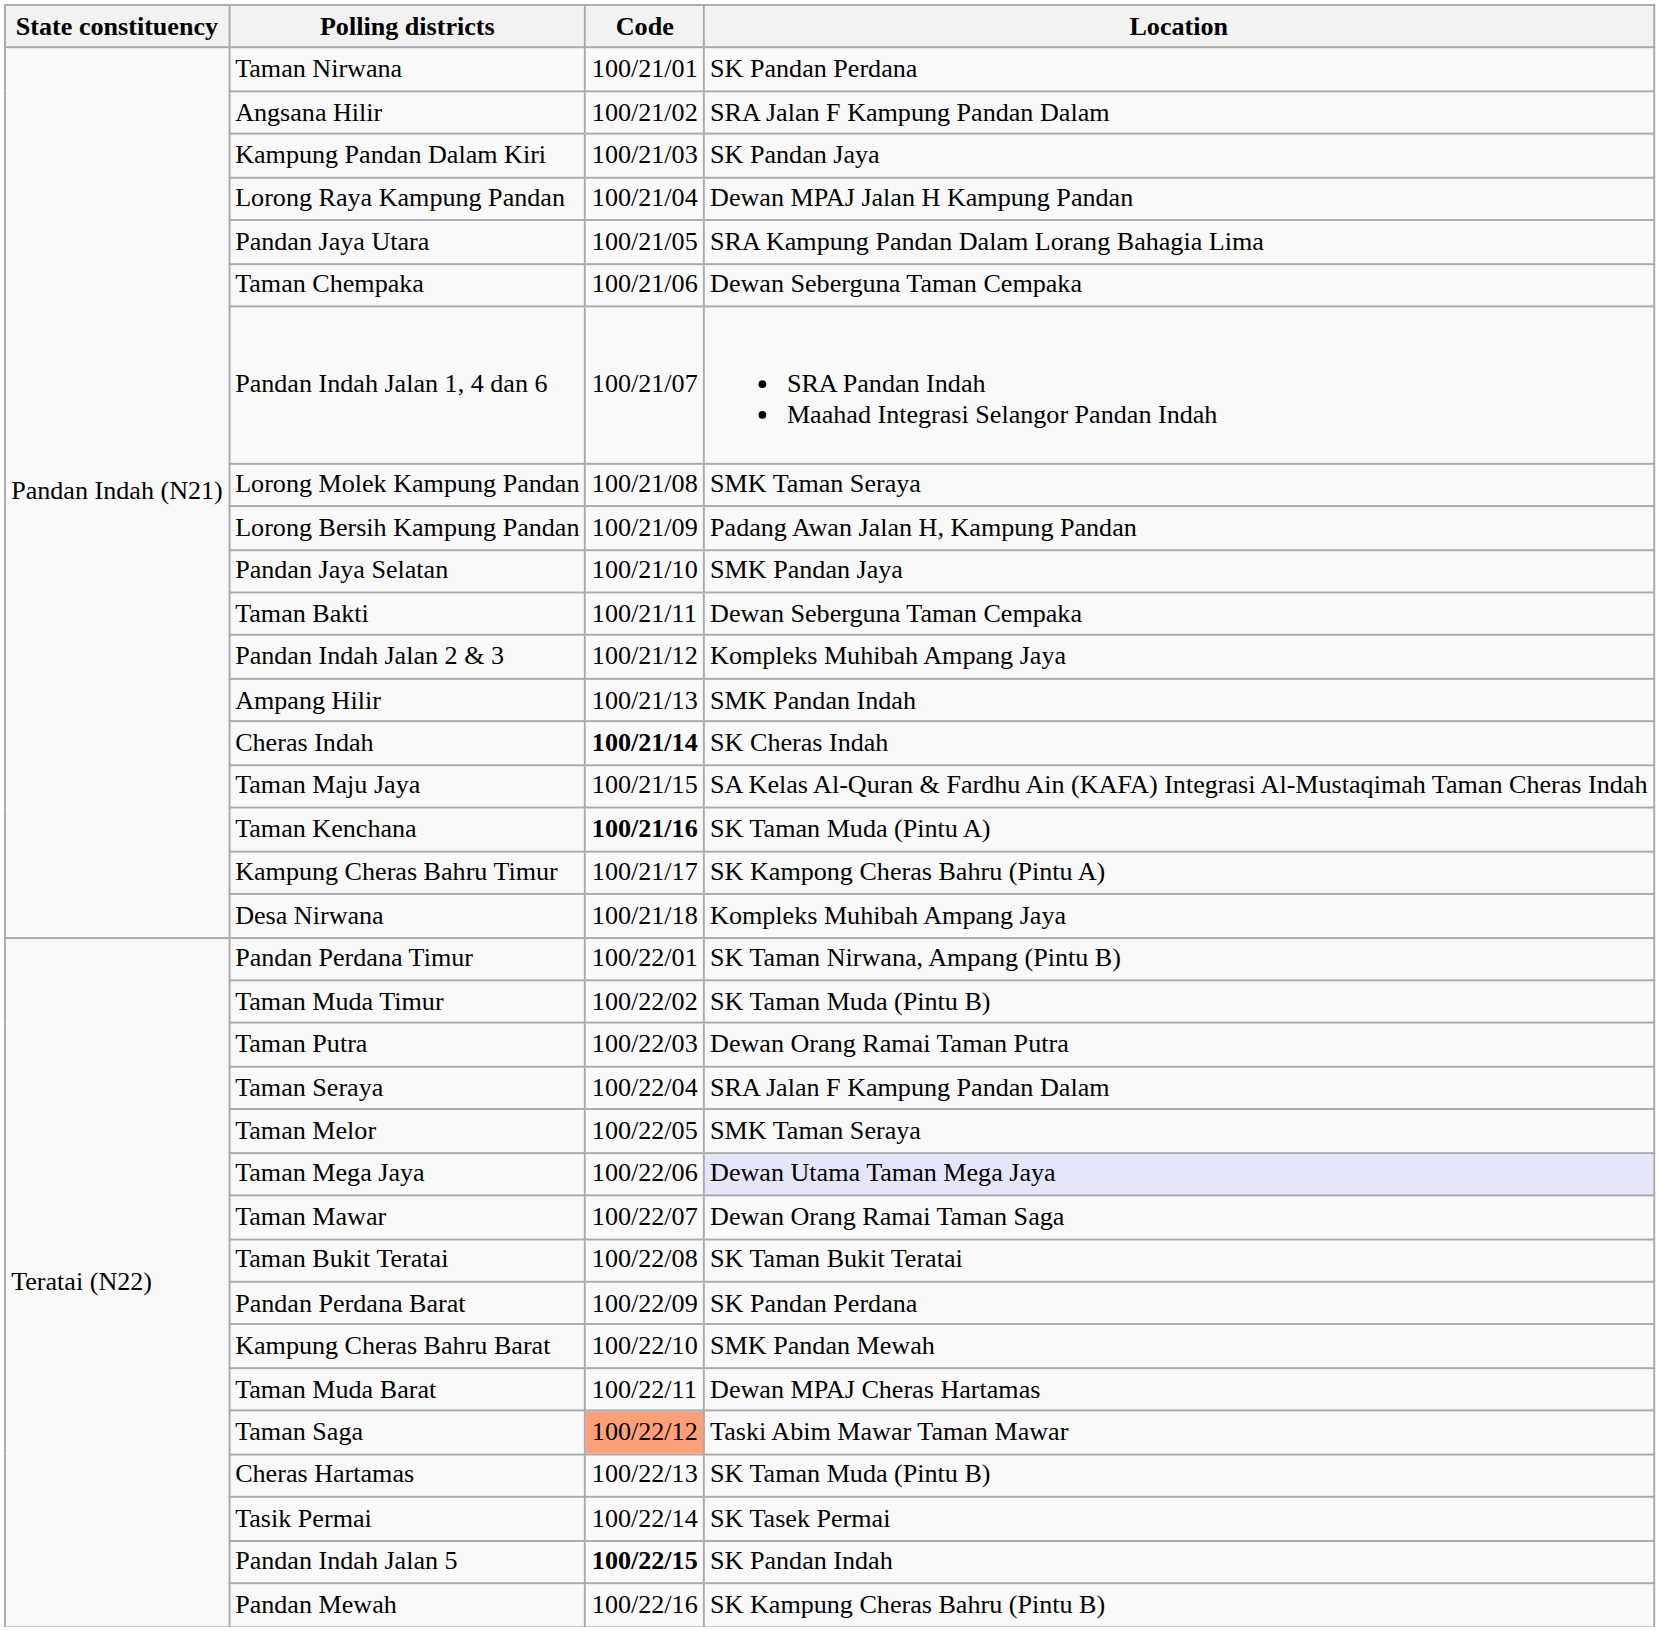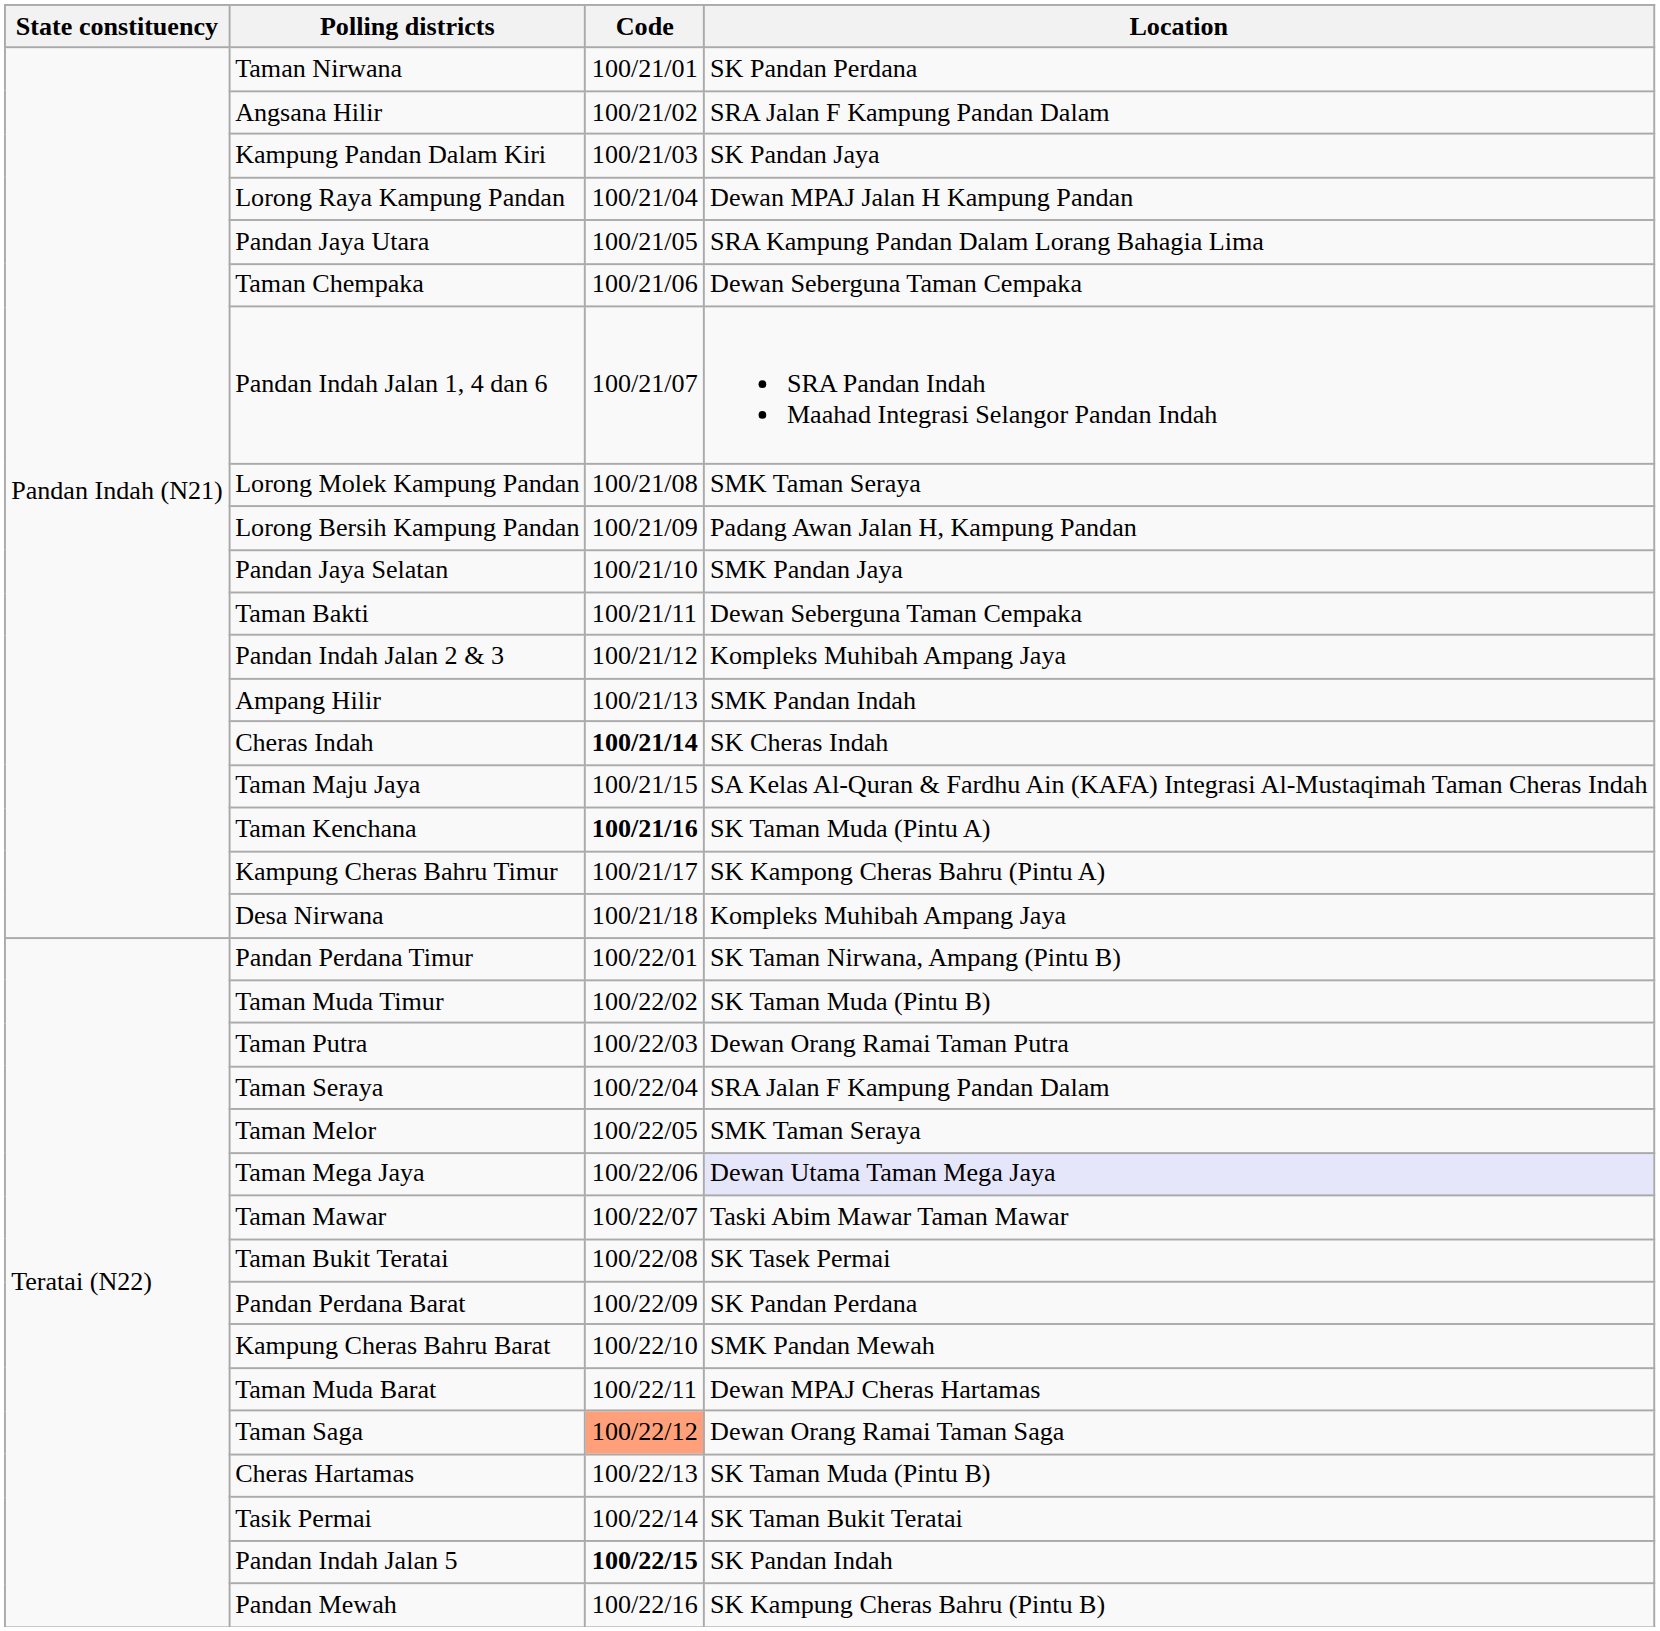Taman Mawar | Location: Dewan Orang Ramai Taman Saga -> Taski Abim Mawar Taman Mawar
Taman Bukit Teratai | Location: SK Taman Bukit Teratai -> SK Tasek Permai
Taman Saga | Location: Taski Abim Mawar Taman Mawar -> Dewan Orang Ramai Taman Saga
Tasik Permai | Location: SK Tasek Permai -> SK Taman Bukit Teratai
